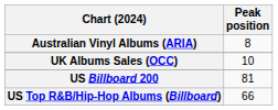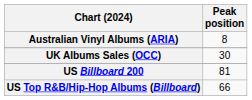UK Albums Sales (OCC) | Peak position: 10 -> 30
